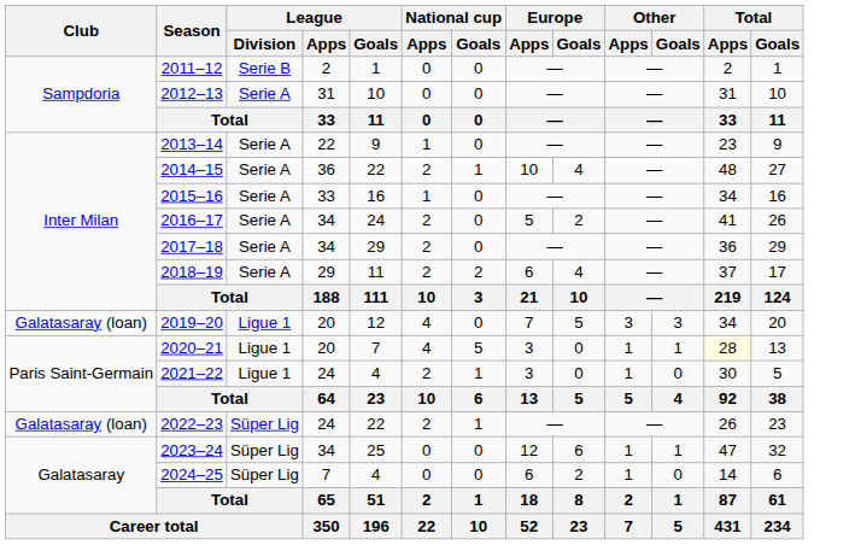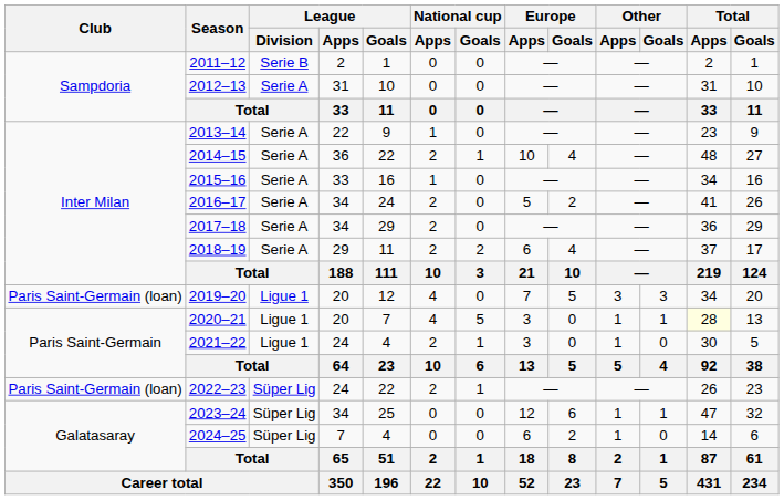2019–20 | Club: Galatasaray (loan) -> Paris Saint-Germain (loan)
2022–23 | Club: Galatasaray (loan) -> Paris Saint-Germain (loan)
